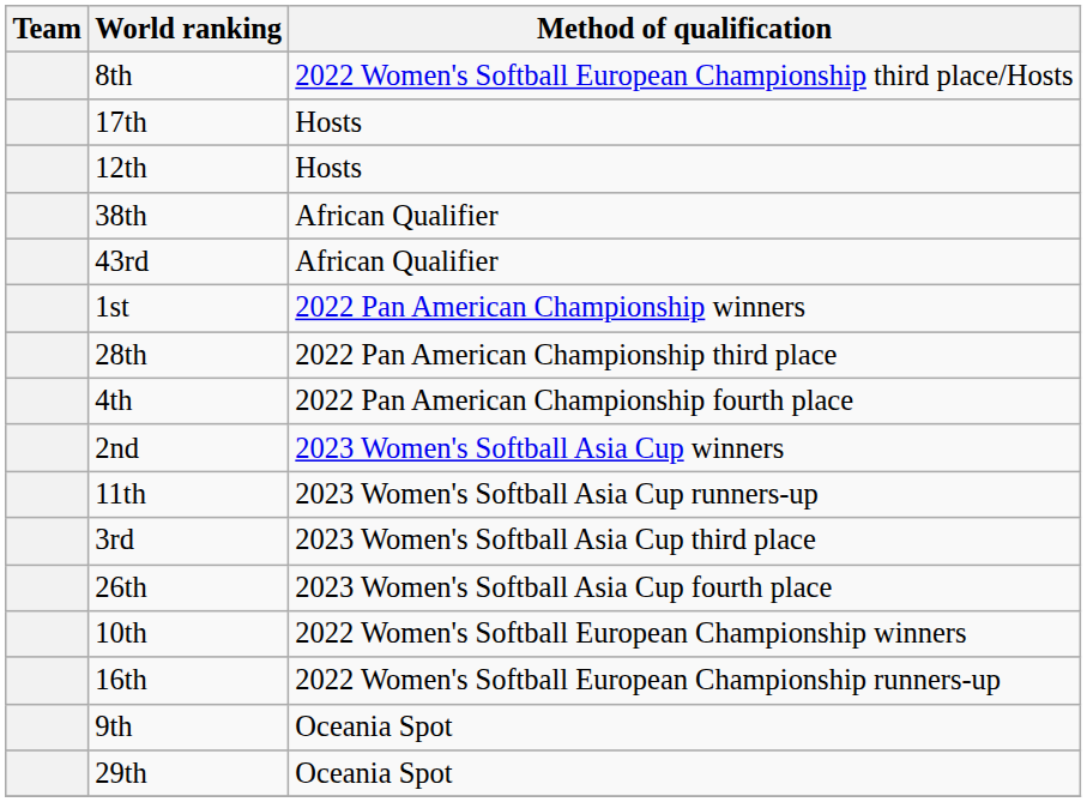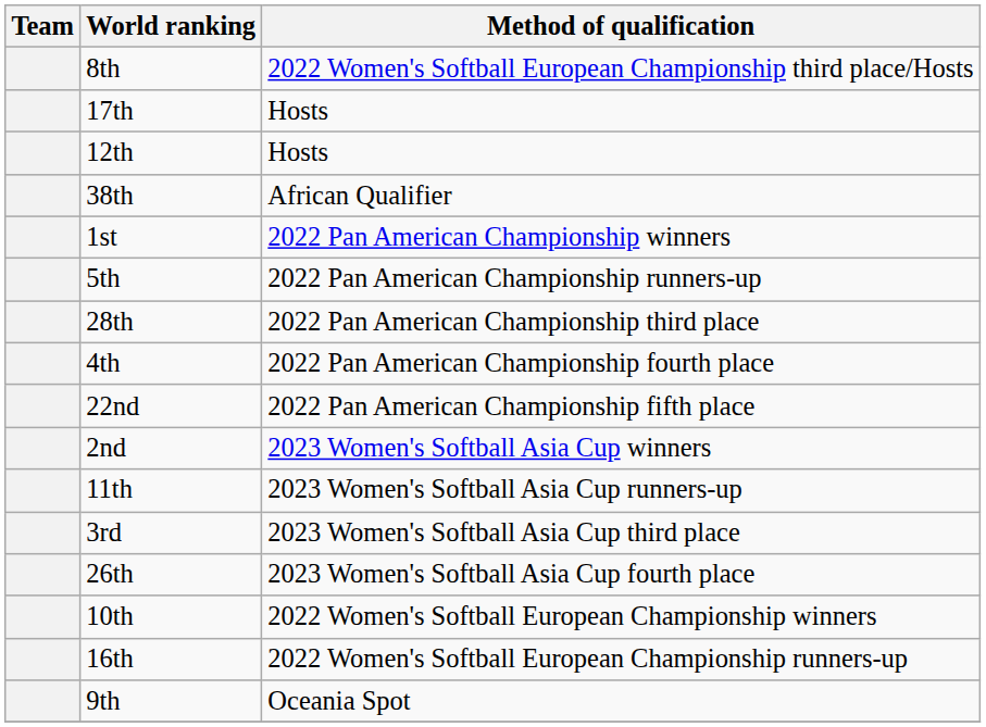- row: 43rd | African Qualifier
+ row: 5th | 2022 Pan American Championship runners-up
+ row: 22nd | 2022 Pan American Championship fifth place
- row: 29th | Oceania Spot
